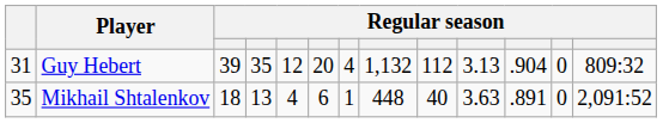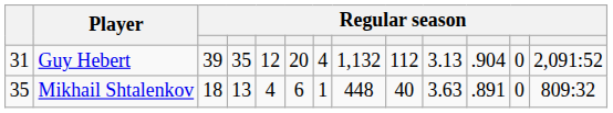Guy Hebert | column 13: 809:32 -> 2,091:52
Mikhail Shtalenkov | column 13: 2,091:52 -> 809:32
